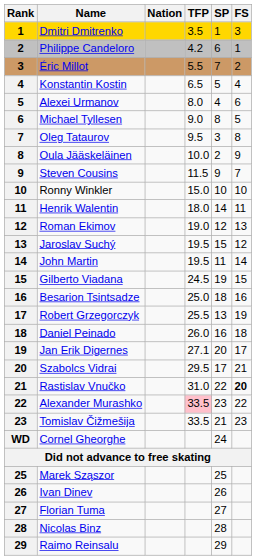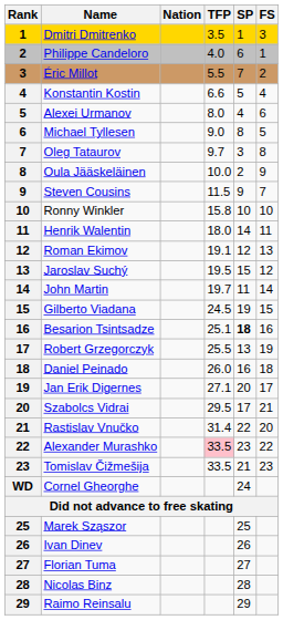Philippe Candeloro | TFP: 4.2 -> 4.0
Konstantin Kostin | TFP: 6.5 -> 6.6
Oleg Tataurov | TFP: 9.5 -> 9.7
Ronny Winkler | TFP: 15.0 -> 15.8
Roman Ekimov | TFP: 19.0 -> 19.1
John Martin | TFP: 19.5 -> 19.7
Besarion Tsintsadze | TFP: 25.0 -> 25.1
Besarion Tsintsadze | SP: normal -> bold
Rastislav Vnučko | TFP: 31.0 -> 31.4
Rastislav Vnučko | FS: bold -> normal
